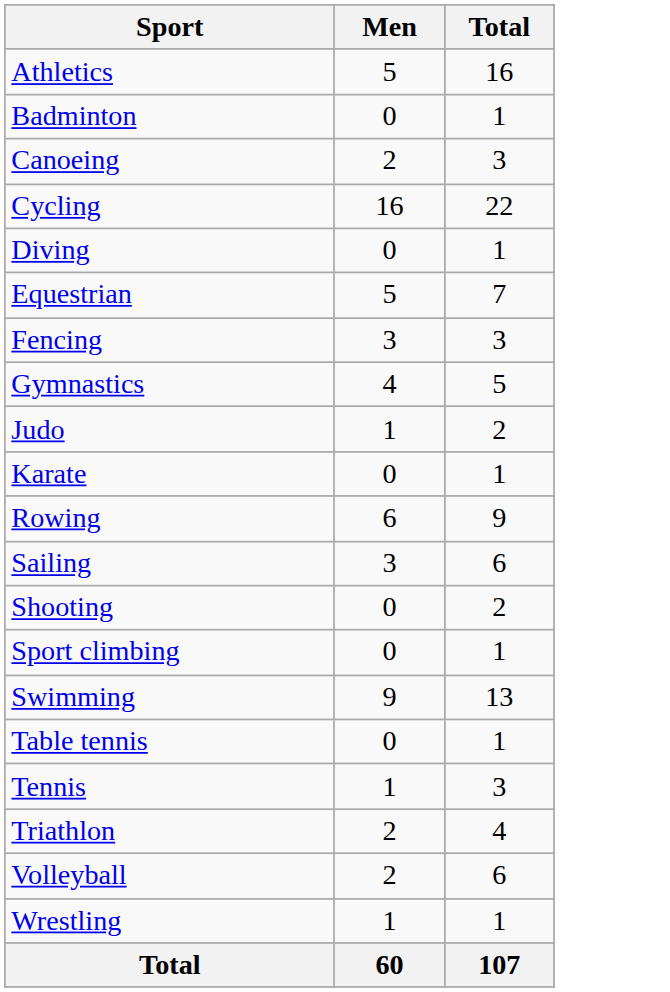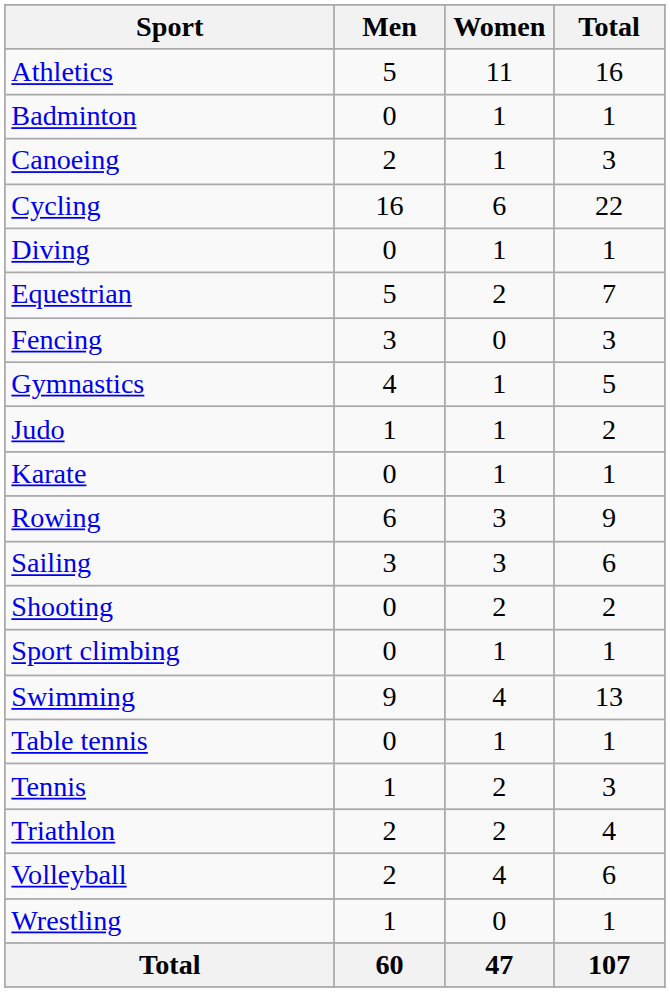+ column: Women | 11 | 1 | 1 | 6 | 1 | 2 | 0 | 1 | 1 | 1 | 3 | 3 | 2 | 1 | 4 | 1 | 2 | 2 | 4 | 0 | 47
